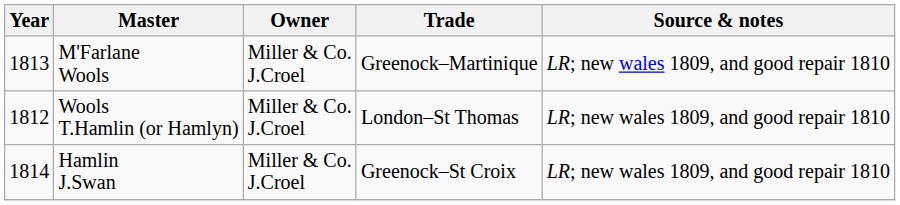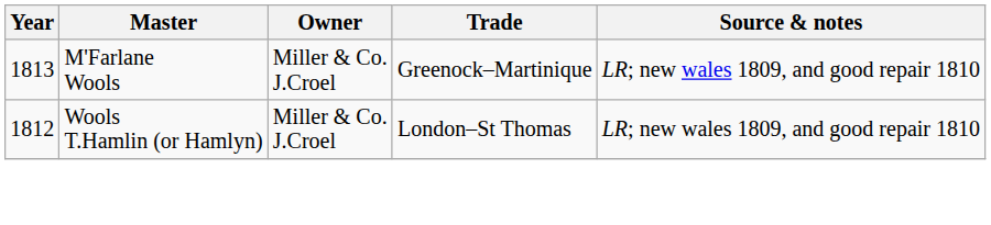- row: 1814 | Hamlin J.Swan | Miller & Co. J.Croel | Greenock–St Croix | LR; new wales 1809, and good repair 1810
